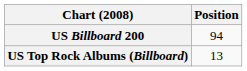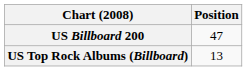US Billboard 200 | Position: 94 -> 47
